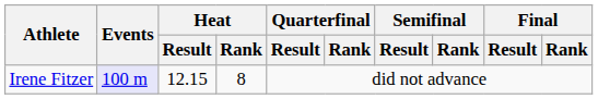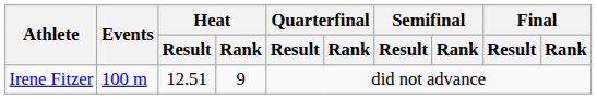Irene Fitzer | Events: lavender background -> no background
Irene Fitzer | Heat / Result: 12.15 -> 12.51
Irene Fitzer | Heat / Rank: 8 -> 9
